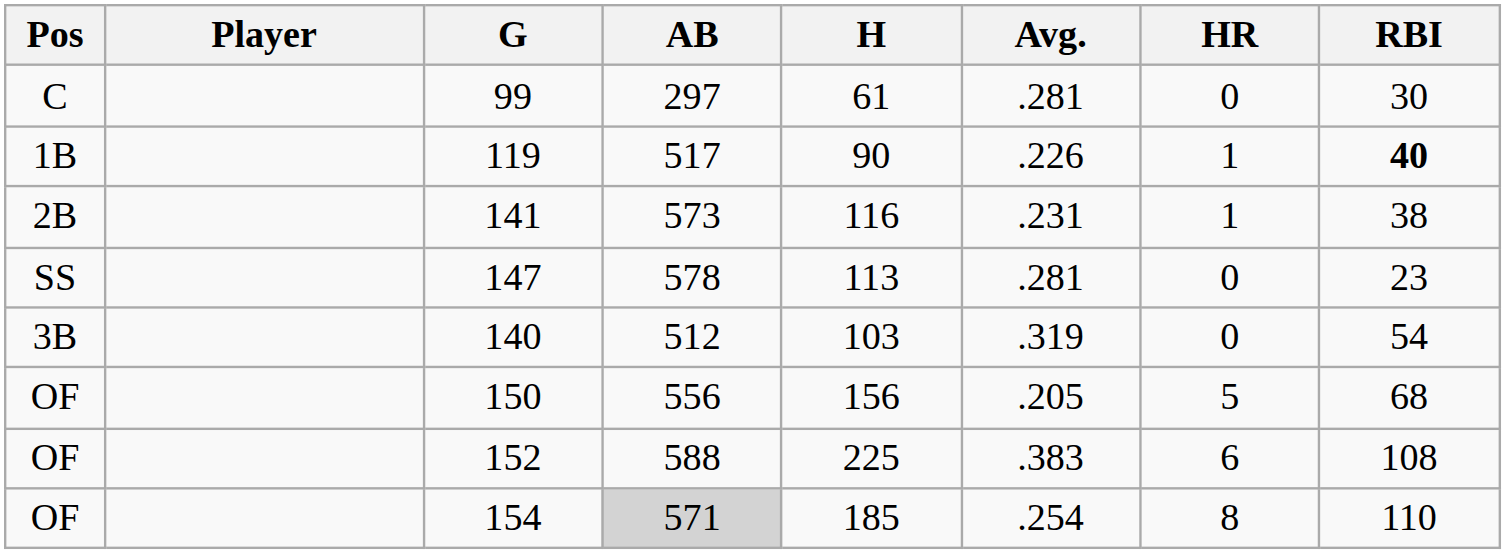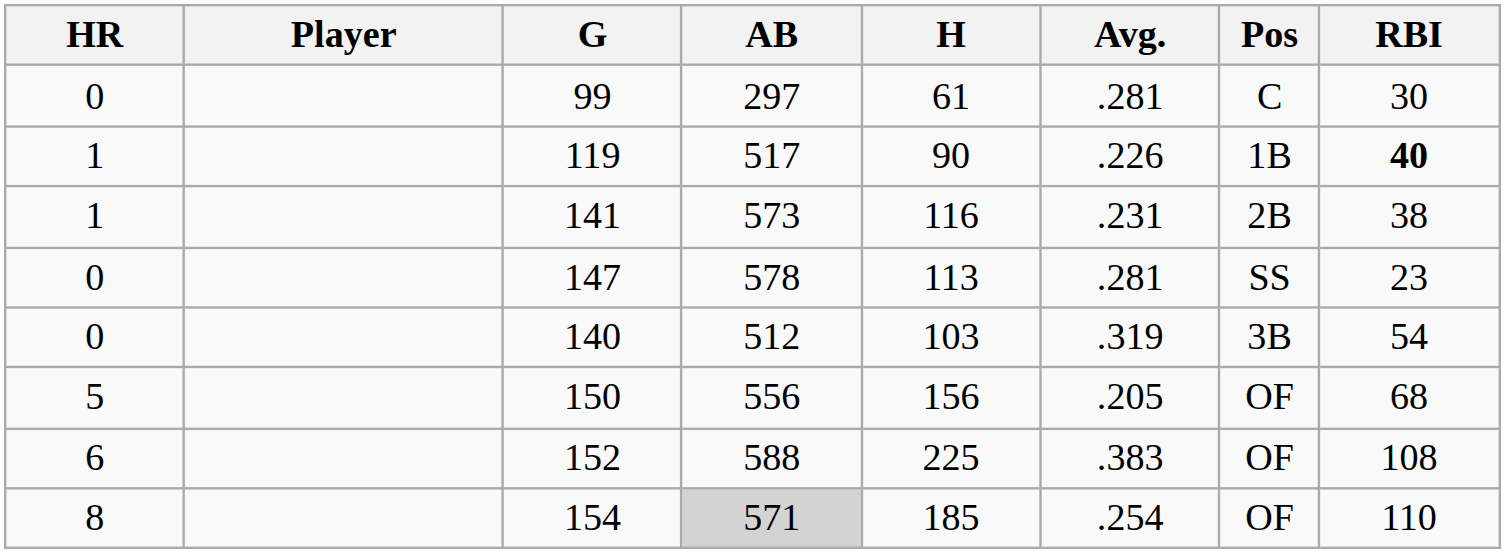columns swapped: Pos <-> HR
